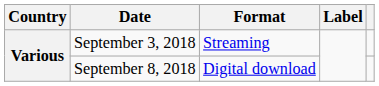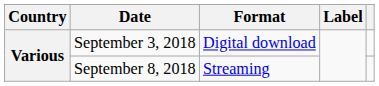September 3, 2018 | Format: Streaming -> Digital download
September 8, 2018 | Format: Digital download -> Streaming
